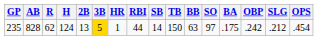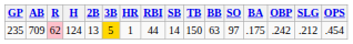235 | AB: 828 -> 709
235 | R: no background -> pink background
